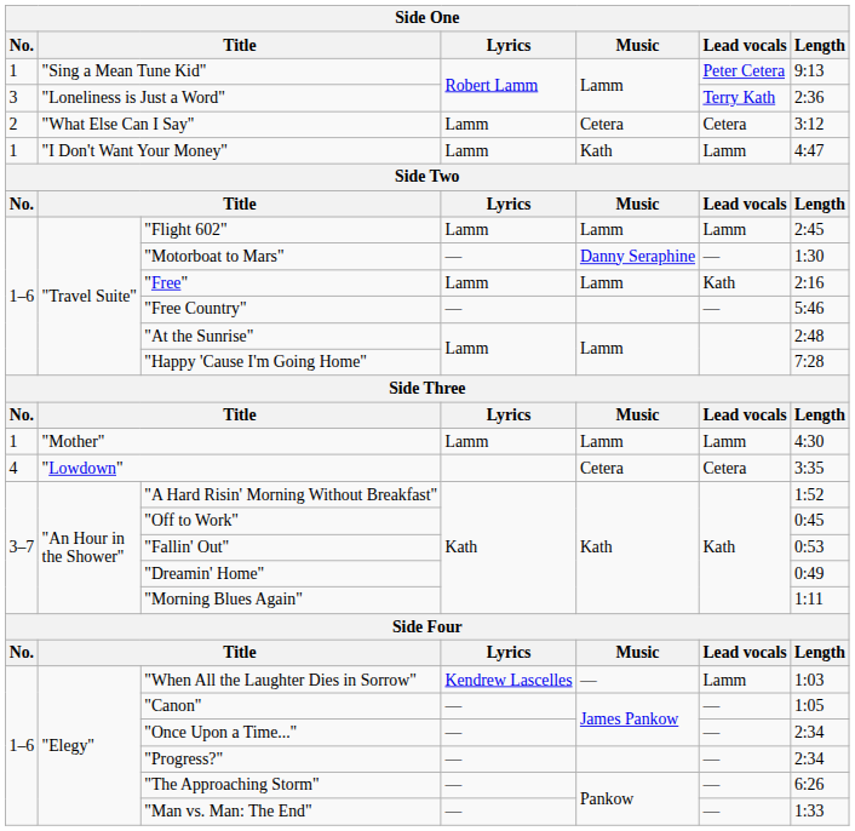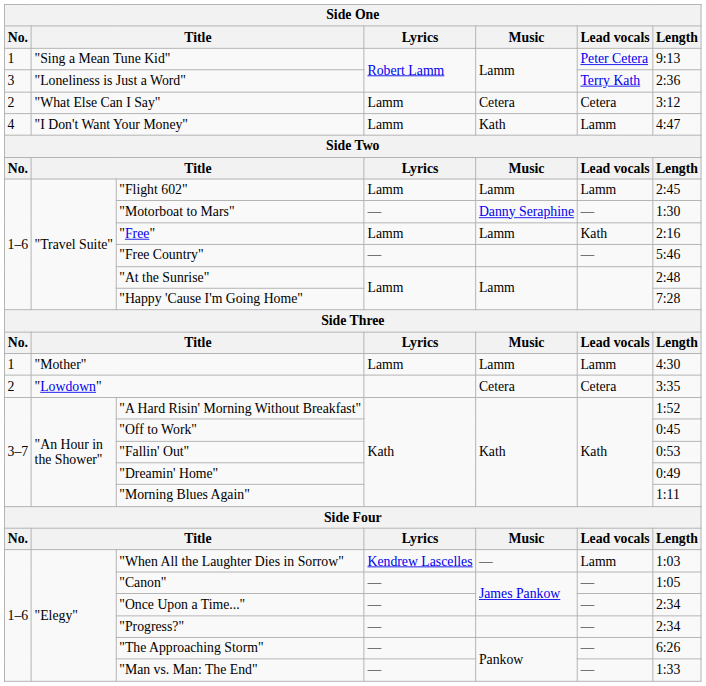"I Don't Want Your Money" | No.: 1 -> 4
"Lowdown" | No.: 4 -> 2
